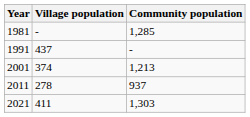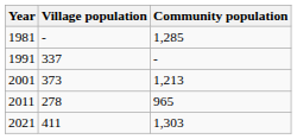1991 | Village population: 437 -> 337
2001 | Village population: 374 -> 373
2011 | Community population: 937 -> 965
